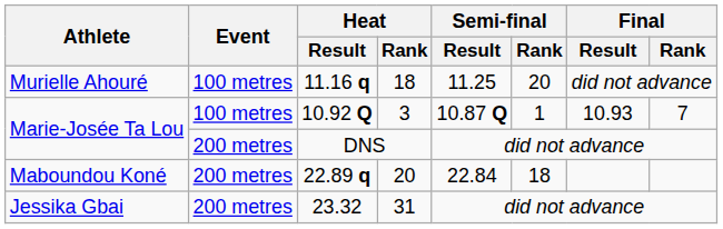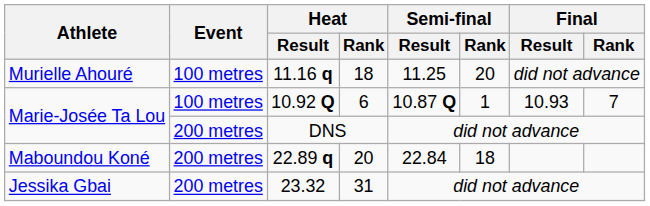10.92 Q | Heat / Rank: 3 -> 6
